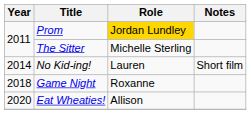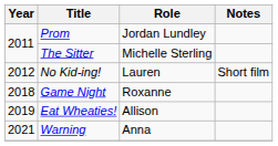Prom | Role: gold background -> no background
No Kid-ing! | Year: 2014 -> 2012
Eat Wheaties! | Year: 2020 -> 2019
+ row: 2021 | Warning | Anna
